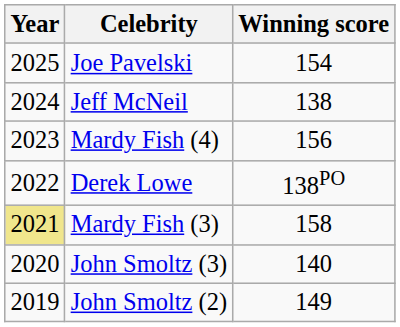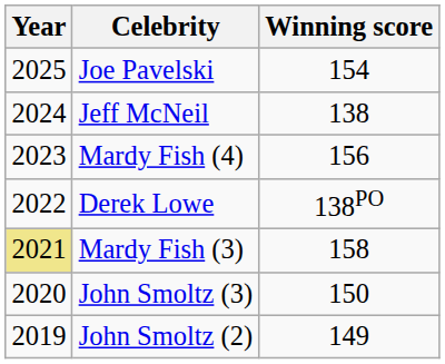John Smoltz (3) | Winning score: 140 -> 150
